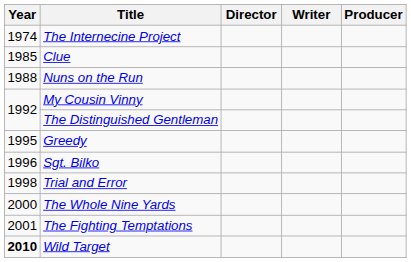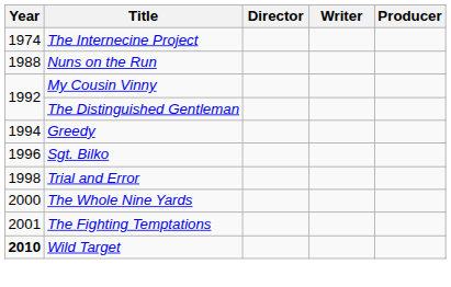- row: 1985 | Clue
Greedy | Year: 1995 -> 1994
